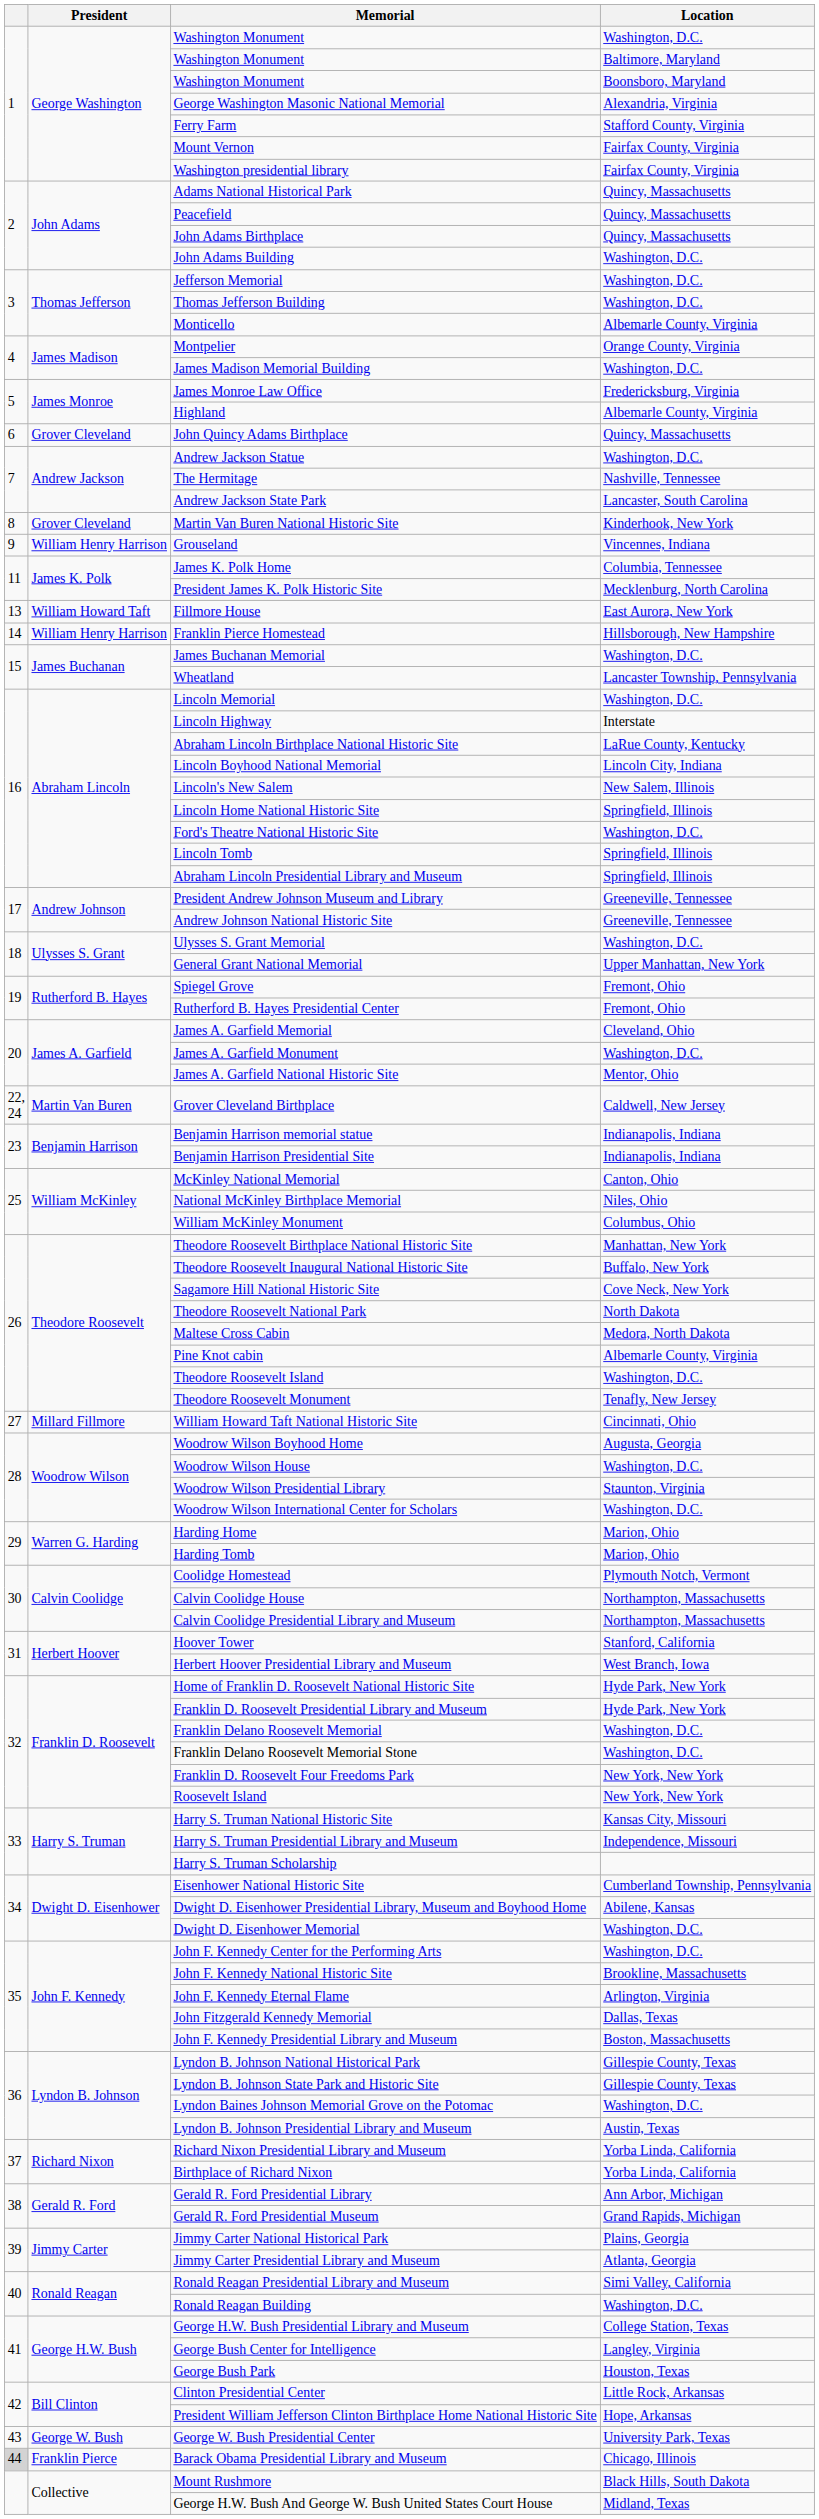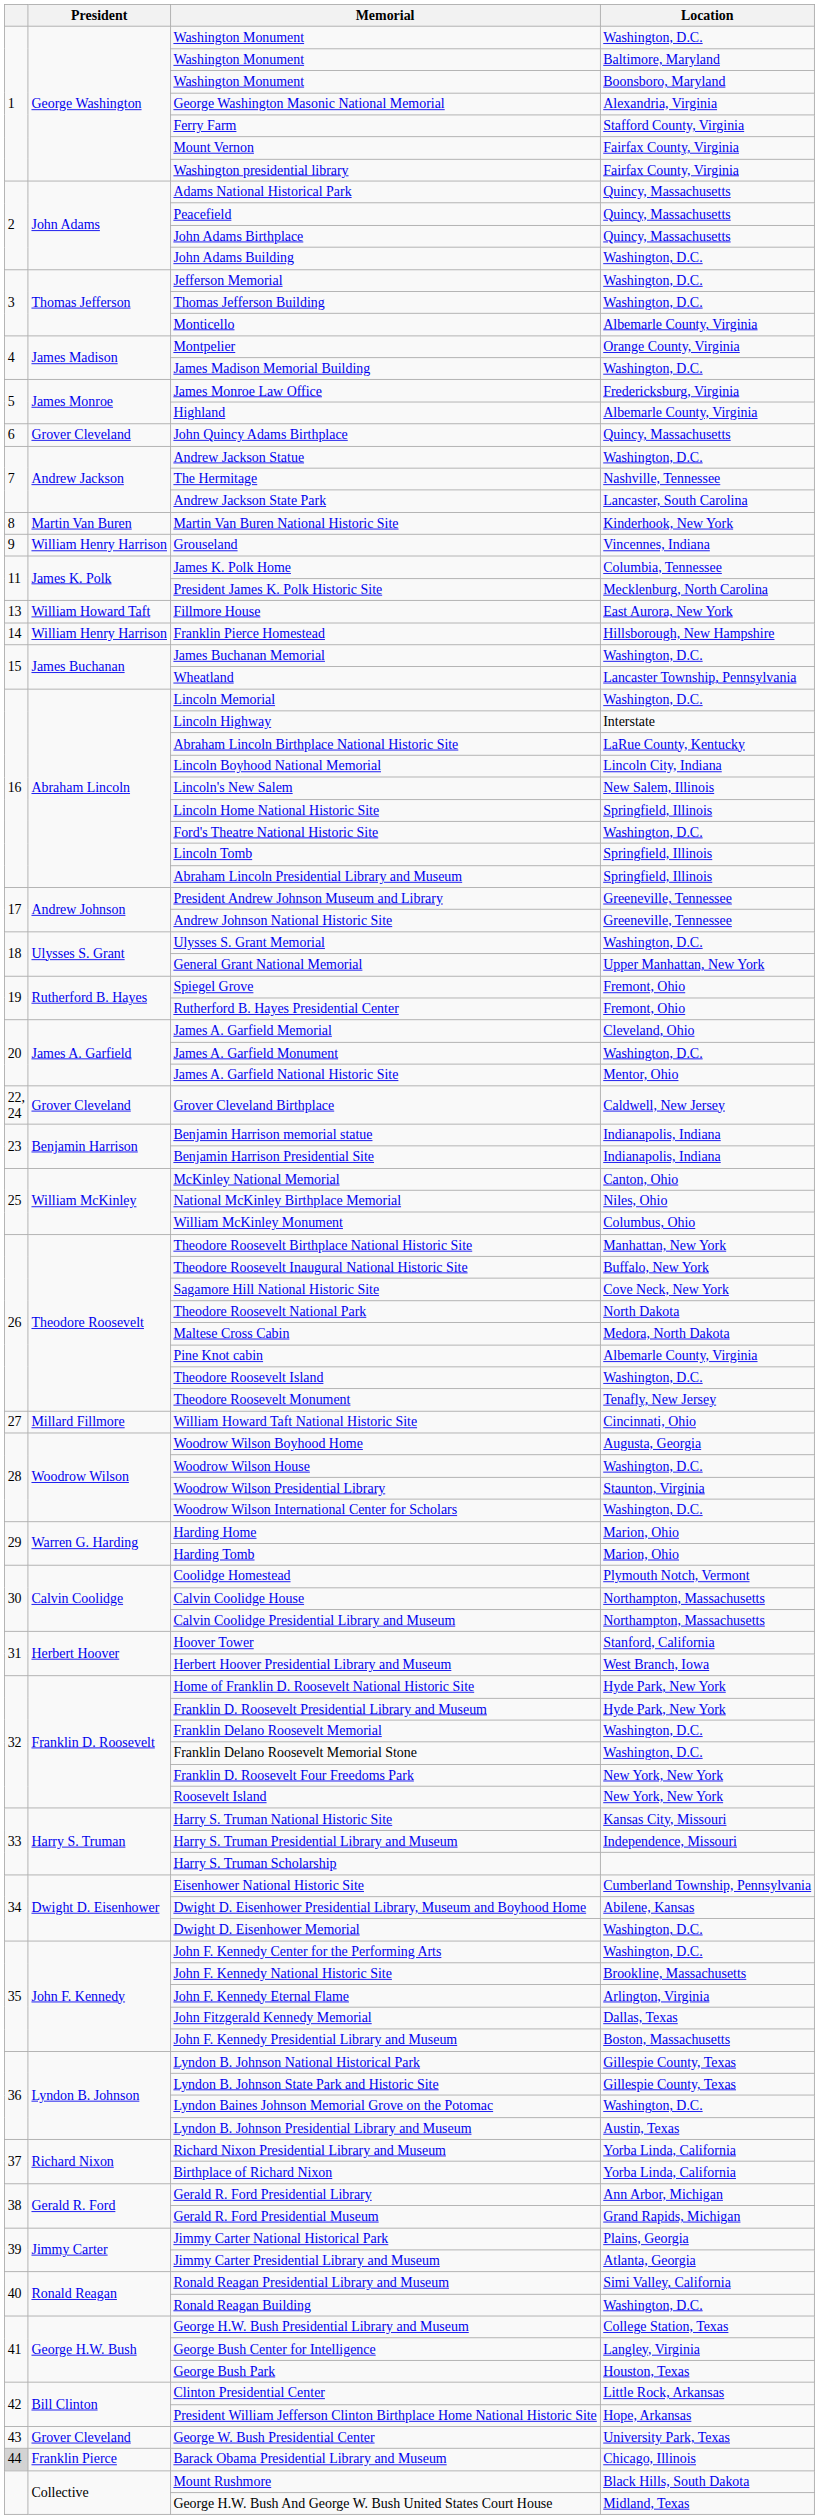Martin Van Buren National Historic Site | President: Grover Cleveland -> Martin Van Buren
Grover Cleveland Birthplace | President: Martin Van Buren -> Grover Cleveland
George W. Bush Presidential Center | President: George W. Bush -> Grover Cleveland
